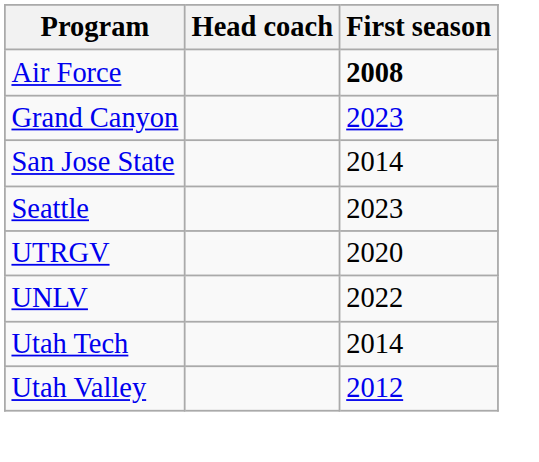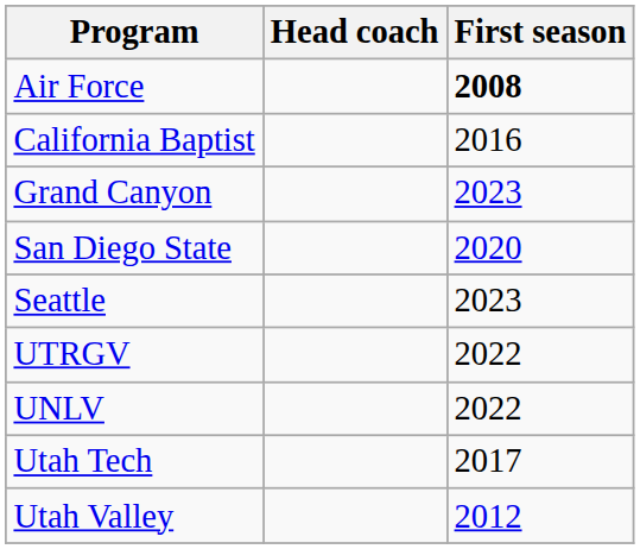+ row: California Baptist | 2016
+ row: San Diego State | 2020
- row: San Jose State | 2014
UTRGV | First season: 2020 -> 2022
Utah Tech | First season: 2014 -> 2017
